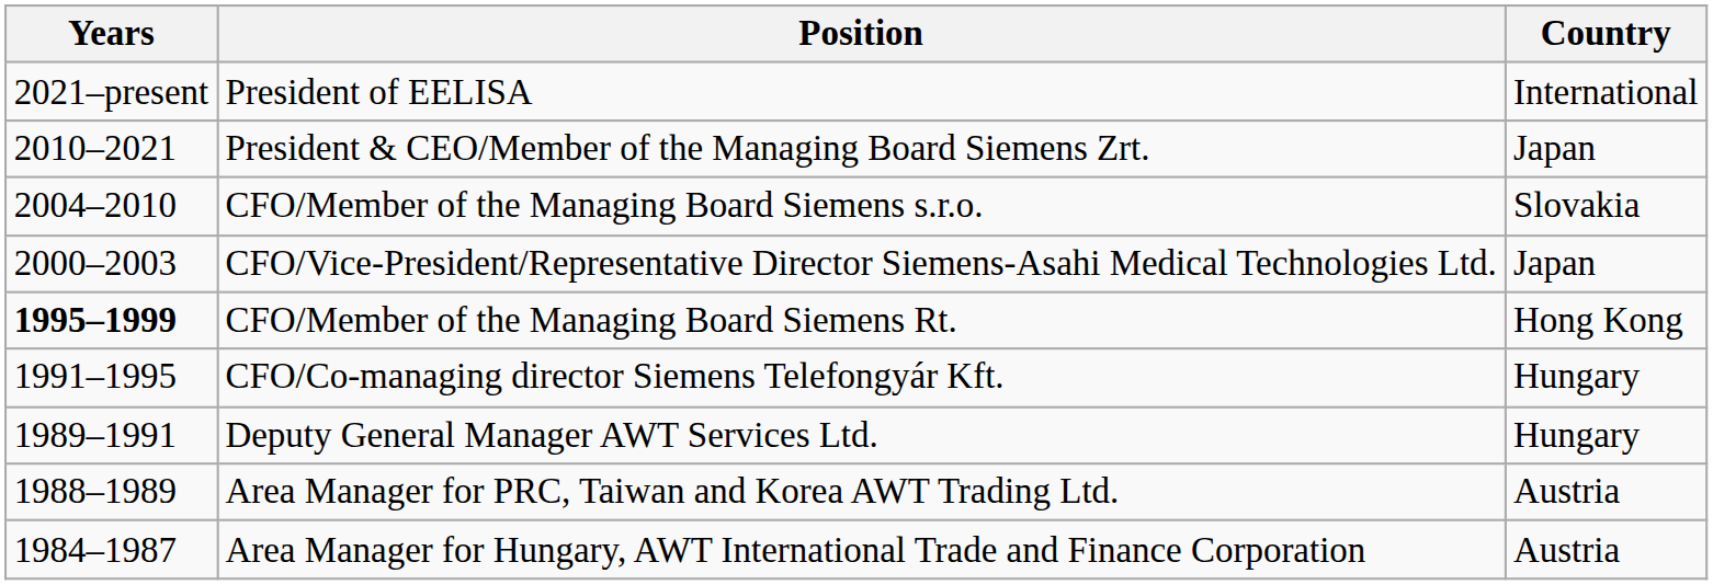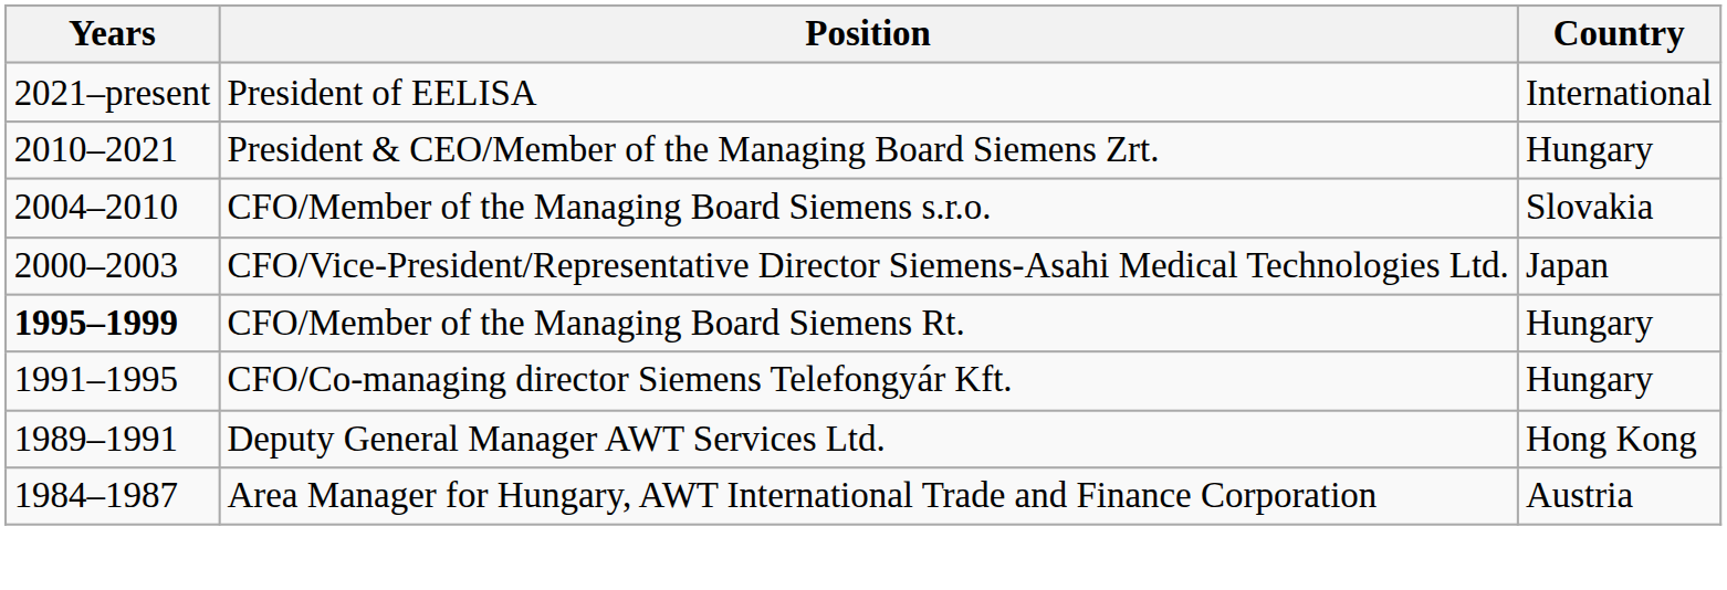President & CEO/Member of the Managing Board Siemens Zrt. | Country: Japan -> Hungary
CFO/Member of the Managing Board Siemens Rt. | Country: Hong Kong -> Hungary
Deputy General Manager AWT Services Ltd. | Country: Hungary -> Hong Kong
- row: 1988–1989 | Area Manager for PRC, Taiwan and Korea AWT Trading Ltd. | Austria
